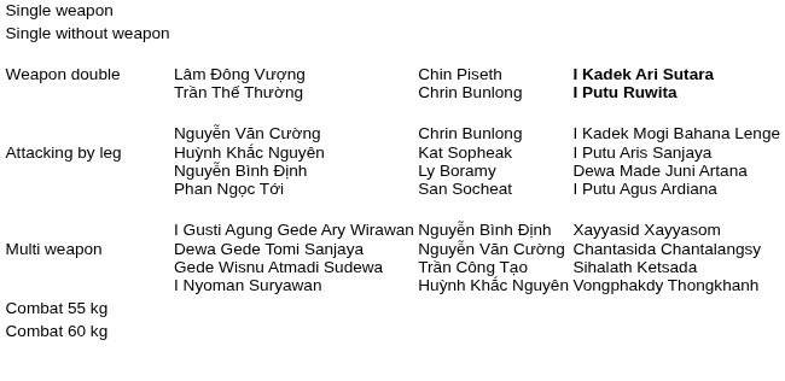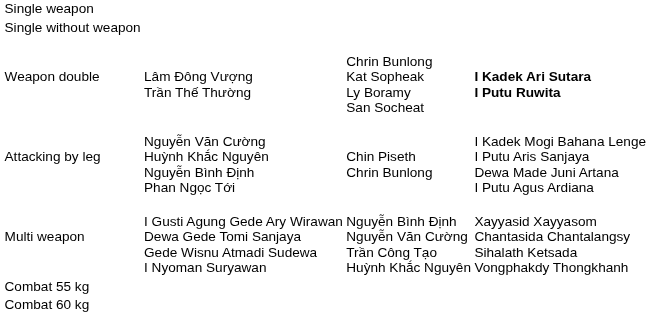Weapon double | column 3: Chin Piseth Chrin Bunlong -> Chrin Bunlong Kat Sopheak Ly Boramy San Socheat
Attacking by leg | column 3: Chrin Bunlong Kat Sopheak Ly Boramy San Socheat -> Chin Piseth Chrin Bunlong
